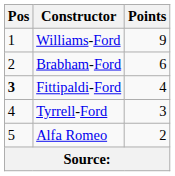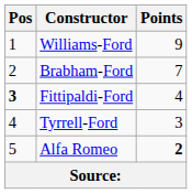Brabham-Ford | Points: 6 -> 7
Alfa Romeo | Points: normal -> bold
